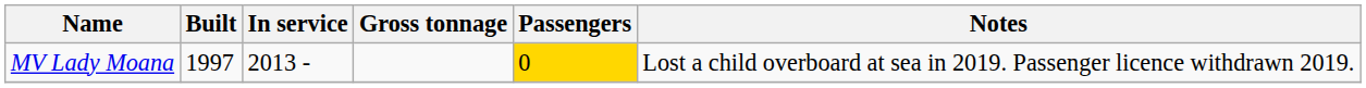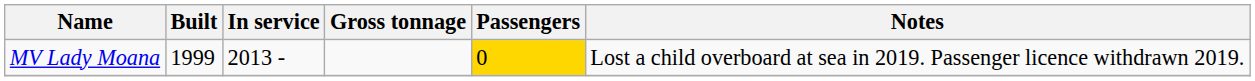MV Lady Moana | Built: 1997 -> 1999
